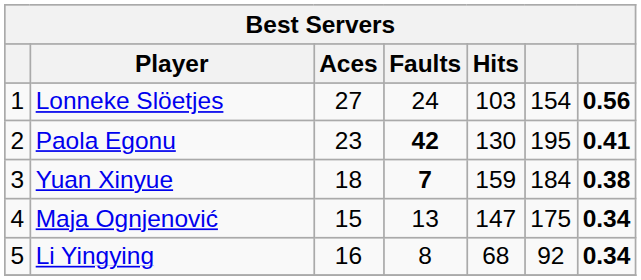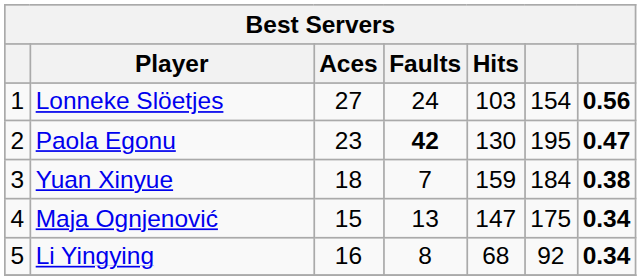Paola Egonu | column 7: 0.41 -> 0.47
Yuan Xinyue | Faults: bold -> normal
